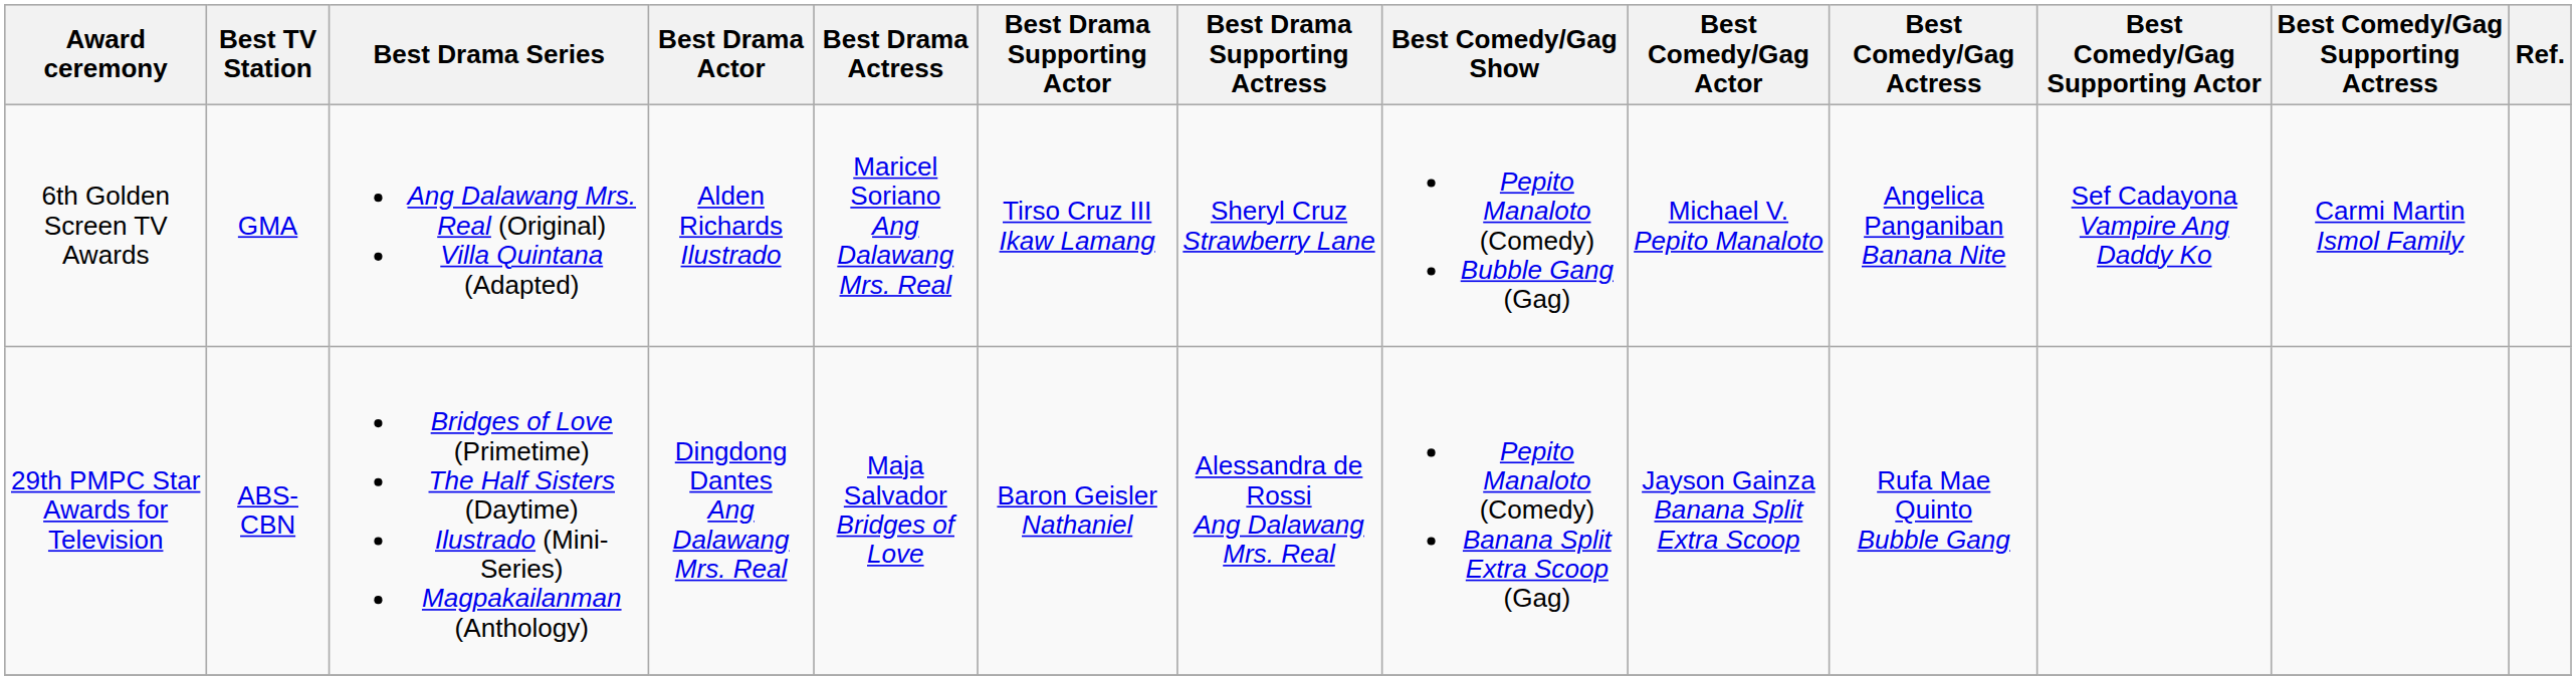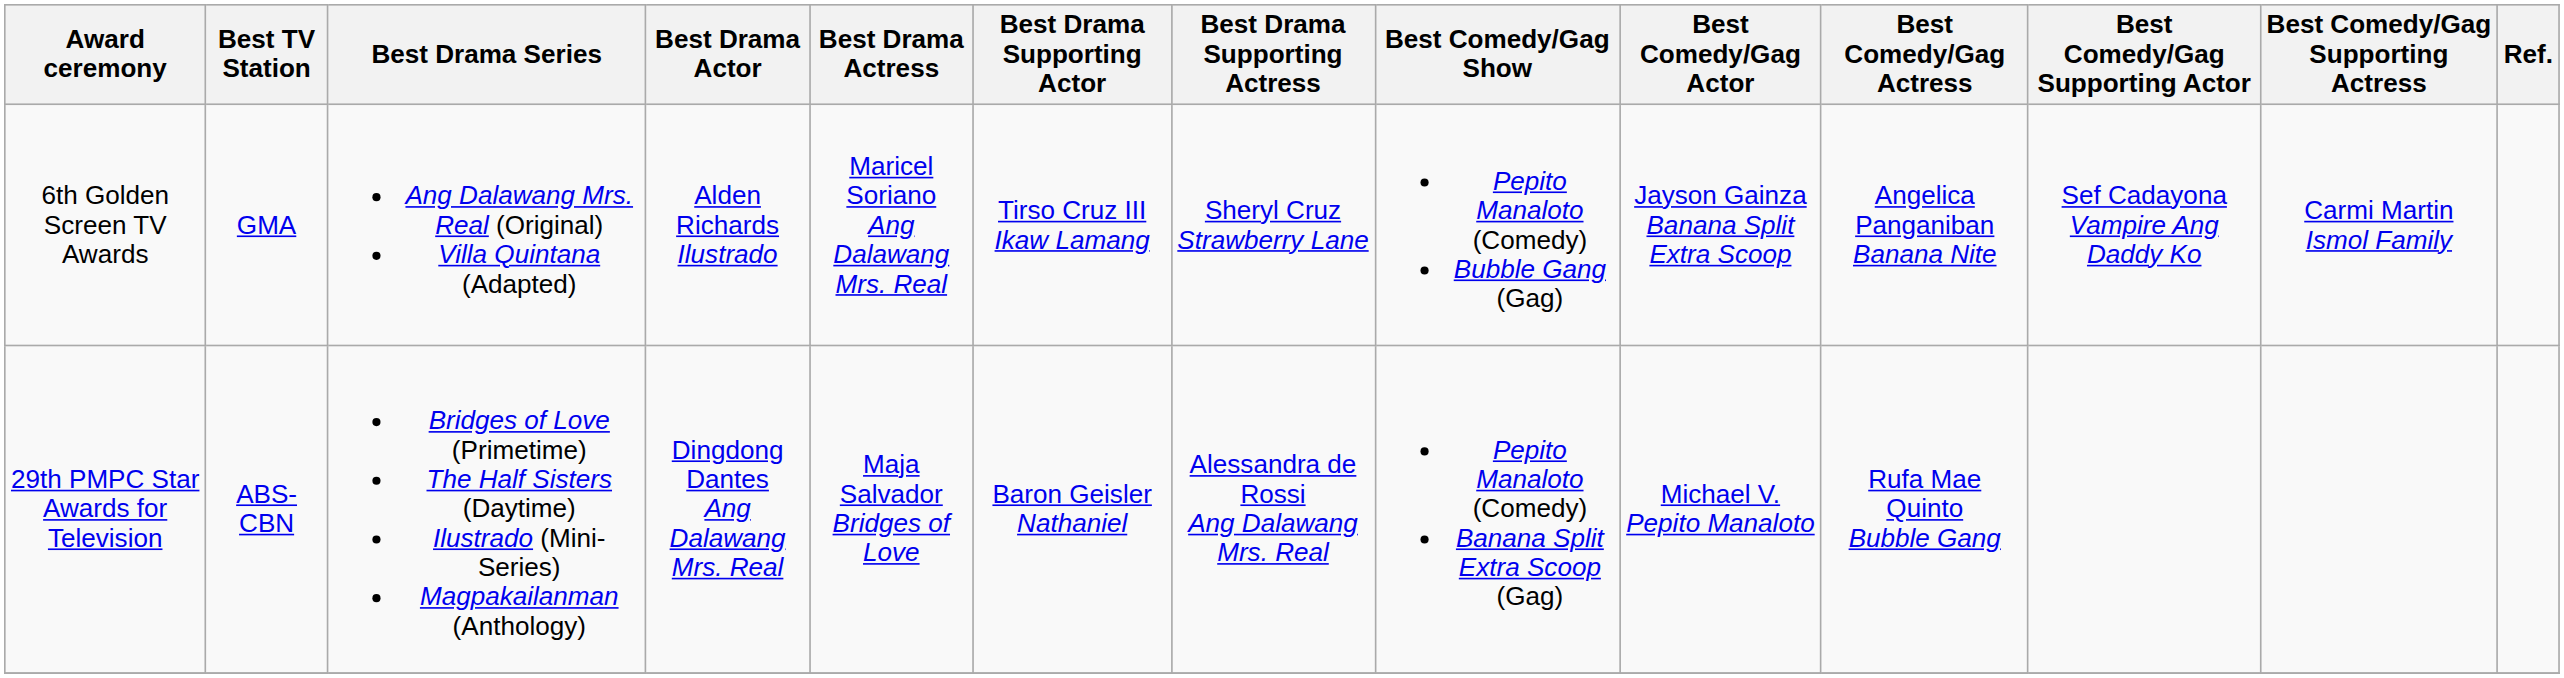6th Golden Screen TV Awards | Best Comedy/Gag Actor: Michael V. Pepito Manaloto -> Jayson Gainza Banana Split Extra Scoop
29th PMPC Star Awards for Television | Best Comedy/Gag Actor: Jayson Gainza Banana Split Extra Scoop -> Michael V. Pepito Manaloto
